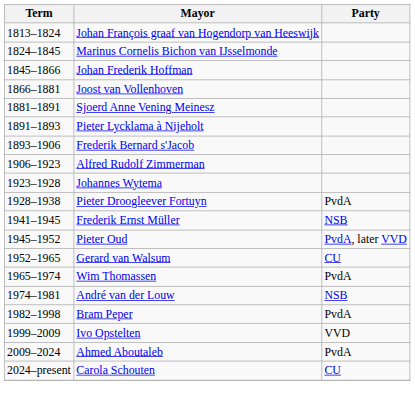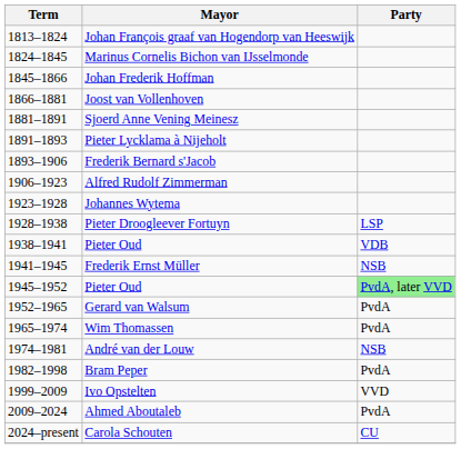Pieter Droogleever Fortuyn | Party: PvdA -> LSP
+ row: 1938–1941 | Pieter Oud | VDB
1945–1952 / Pieter Oud | Party: no background -> lightgreen background
Gerard van Walsum | Party: CU -> PvdA
